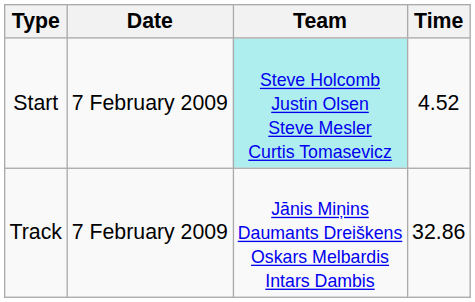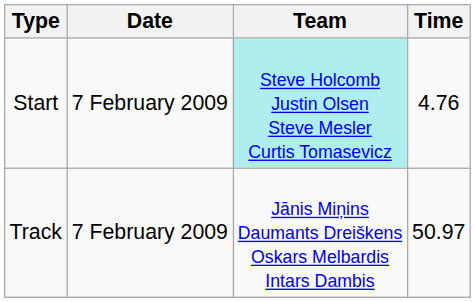Start | Time: 4.52 -> 4.76
Track | Time: 32.86 -> 50.97
